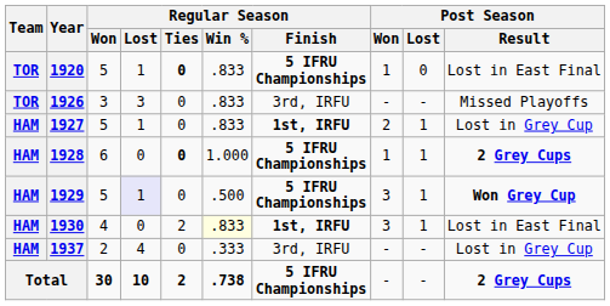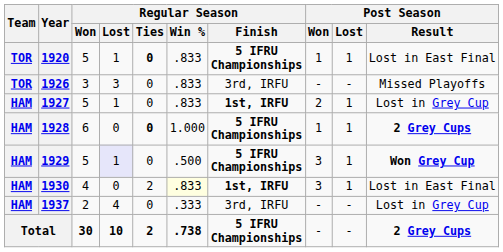1920 | Post Season / Lost: 0 -> 1
